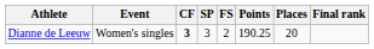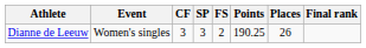Dianne de Leeuw | CF: bold -> normal
Dianne de Leeuw | Places: 20 -> 26
